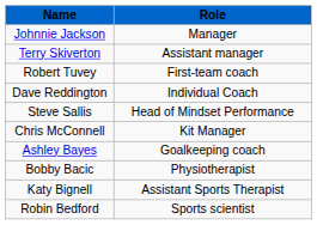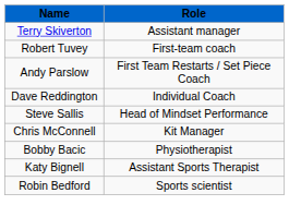- row: Johnnie Jackson | Manager
+ row: Andy Parslow | First Team Restarts / Set Piece Coach
- row: Ashley Bayes | Goalkeeping coach
